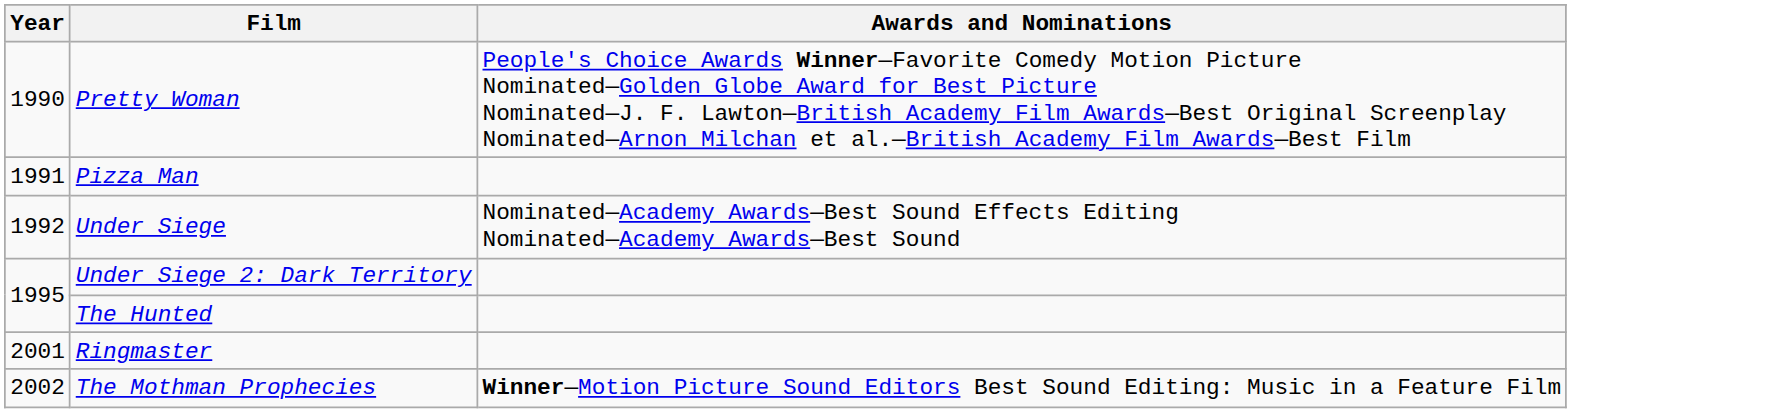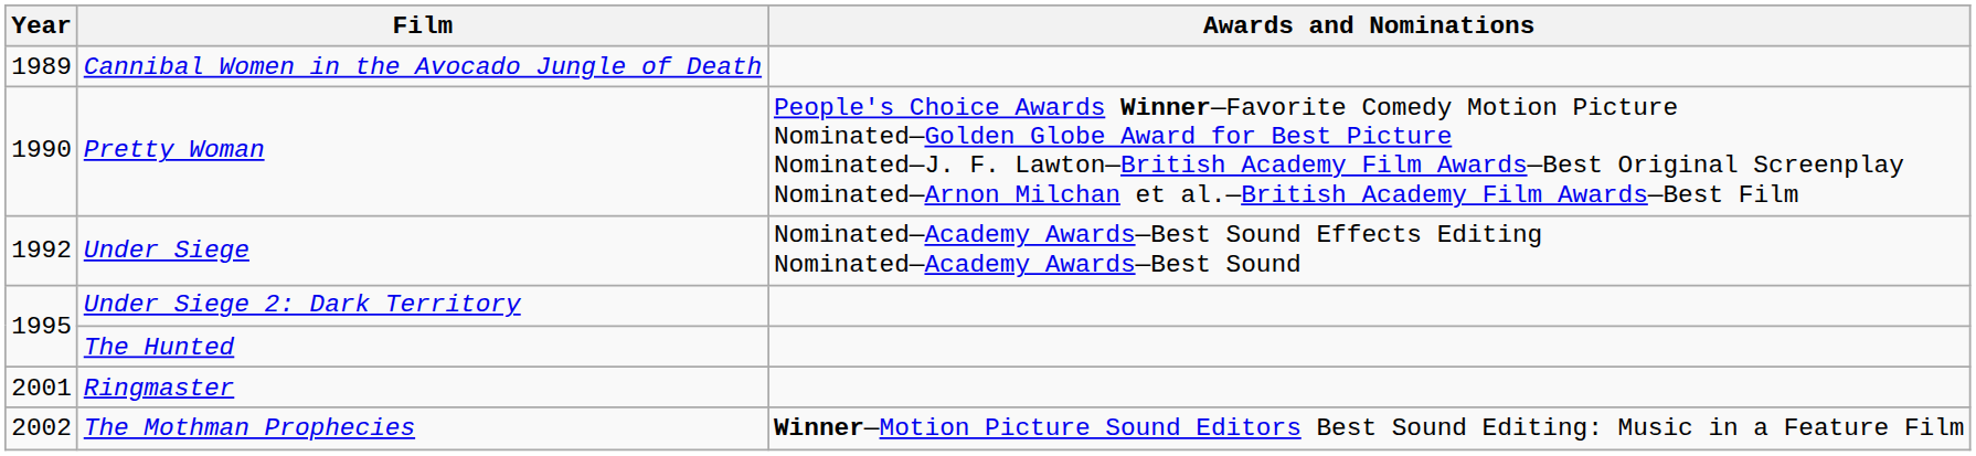+ row: 1989 | Cannibal Women in the Avocado Jungle of Death
- row: 1991 | Pizza Man
